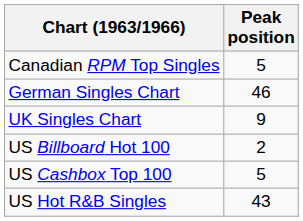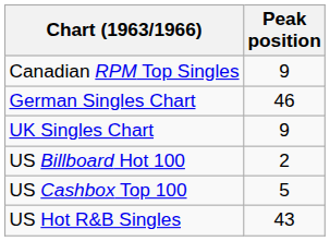Canadian RPM Top Singles | Peak position: 5 -> 9
